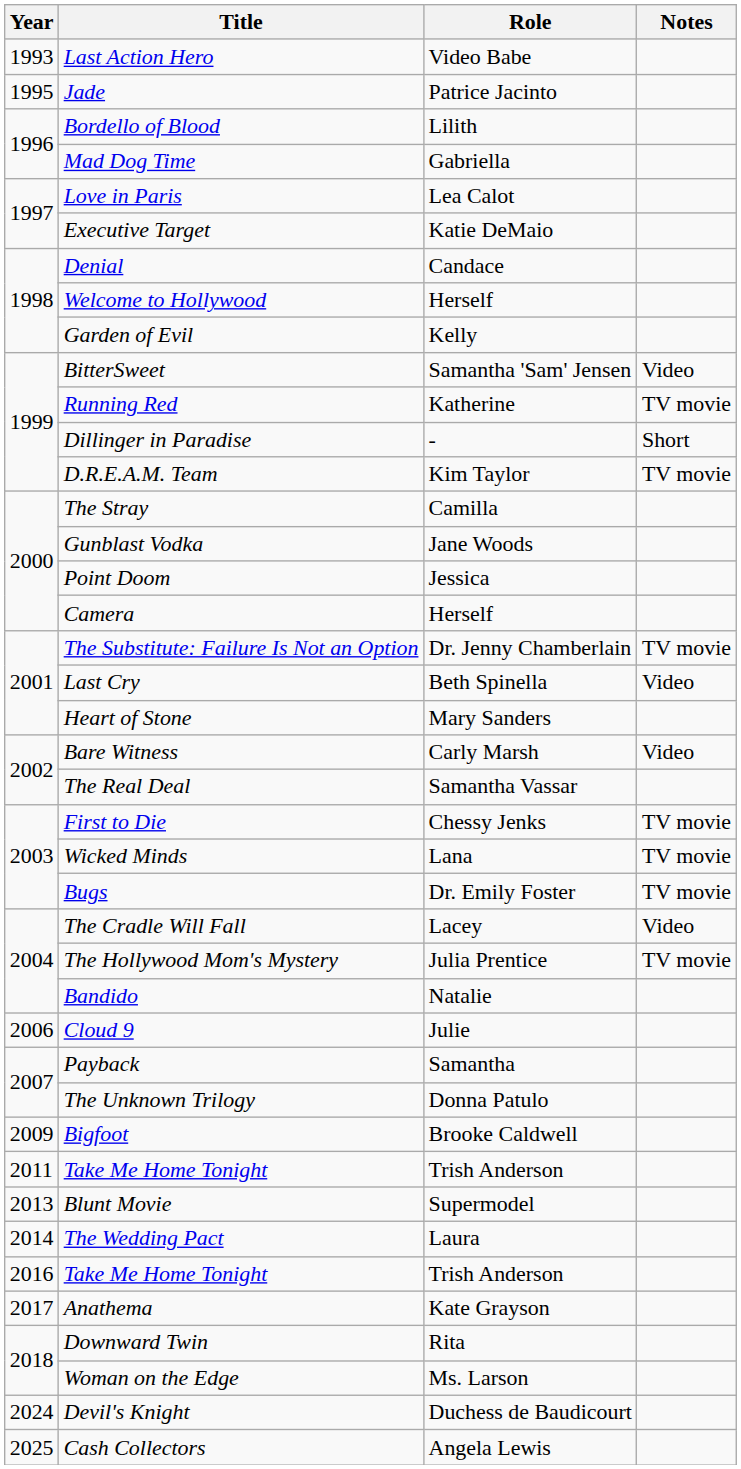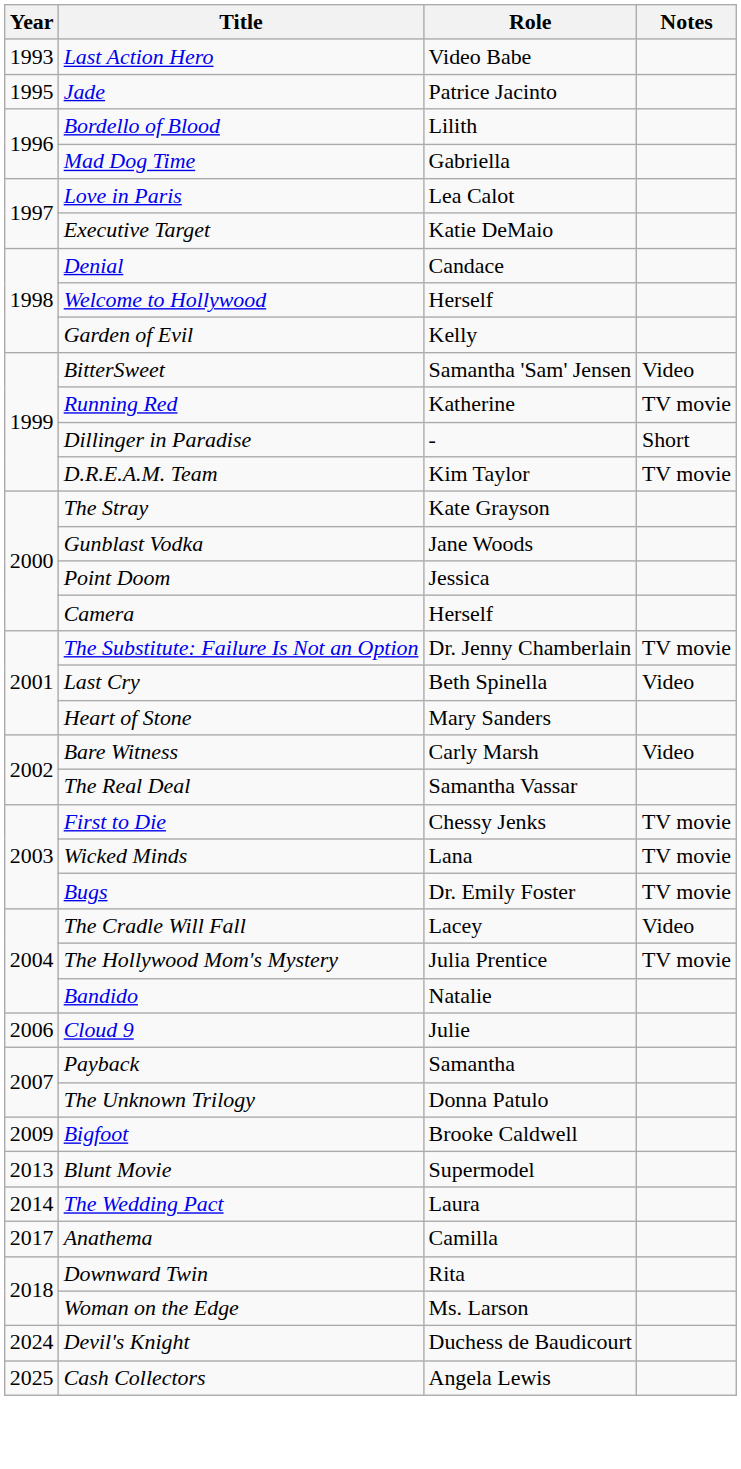The Stray | Role: Camilla -> Kate Grayson
- row: 2011 | Take Me Home Tonight | Trish Anderson
- row: 2016 | Take Me Home Tonight | Trish Anderson
Anathema | Role: Kate Grayson -> Camilla
